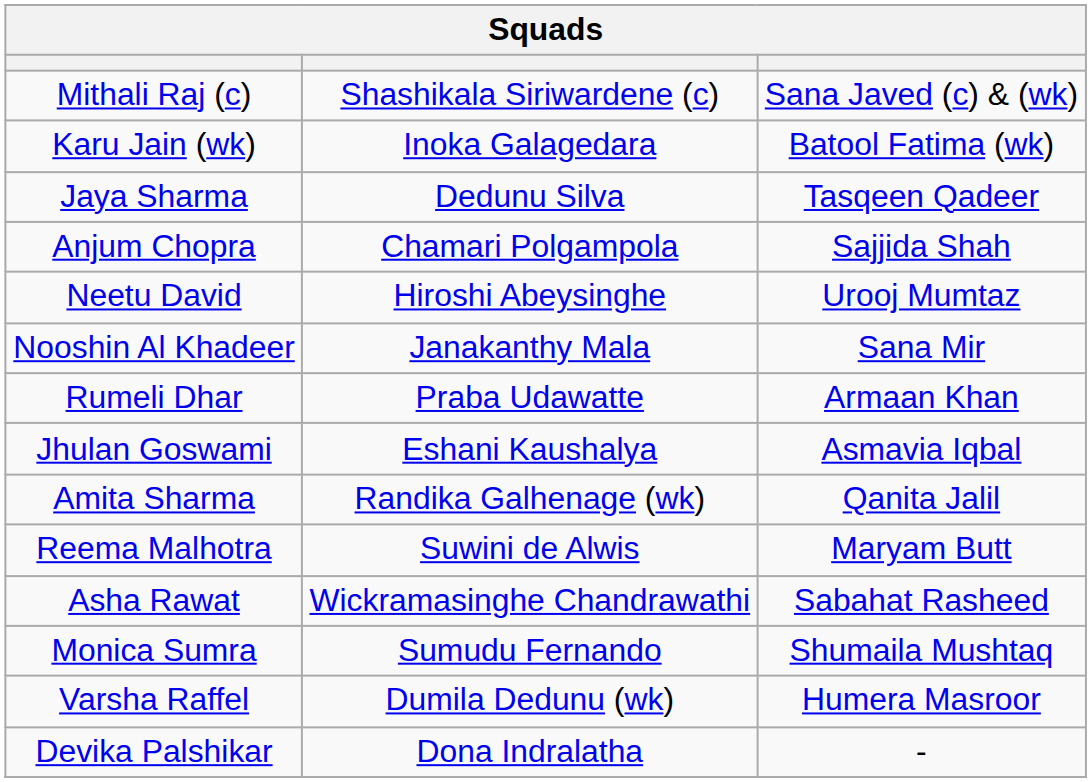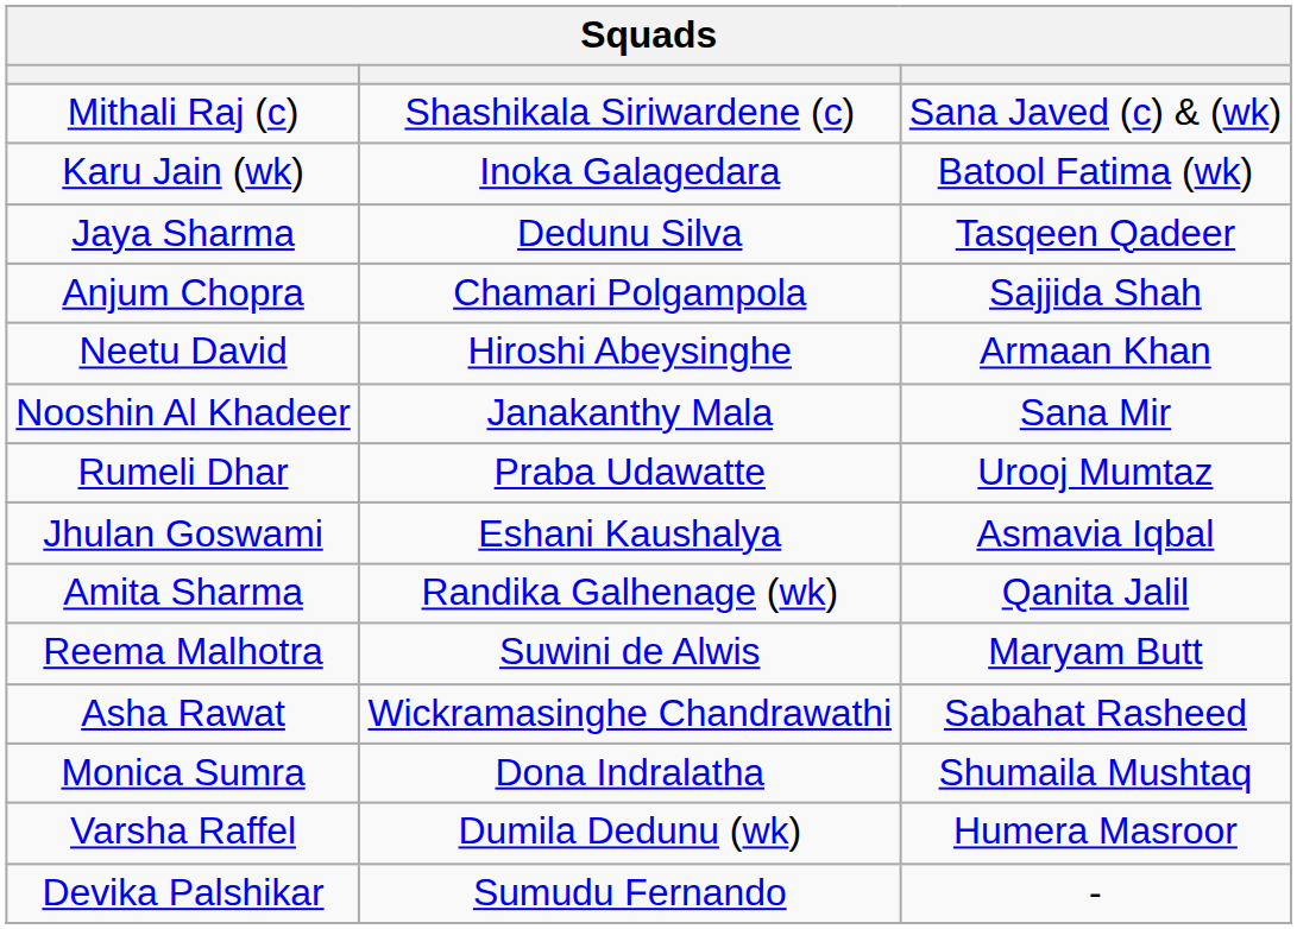Neetu David | column 3: Urooj Mumtaz -> Armaan Khan
Rumeli Dhar | column 3: Armaan Khan -> Urooj Mumtaz
Monica Sumra | column 2: Sumudu Fernando -> Dona Indralatha
Devika Palshikar | column 2: Dona Indralatha -> Sumudu Fernando
